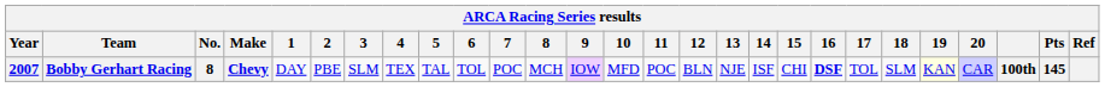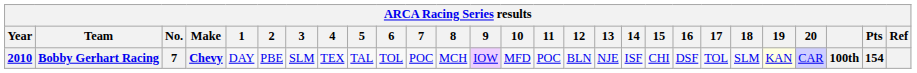Bobby Gerhart Racing | Year: 2007 -> 2010
Bobby Gerhart Racing | No.: 8 -> 7
Bobby Gerhart Racing | 16: bold -> normal
Bobby Gerhart Racing | Pts: 145 -> 154
